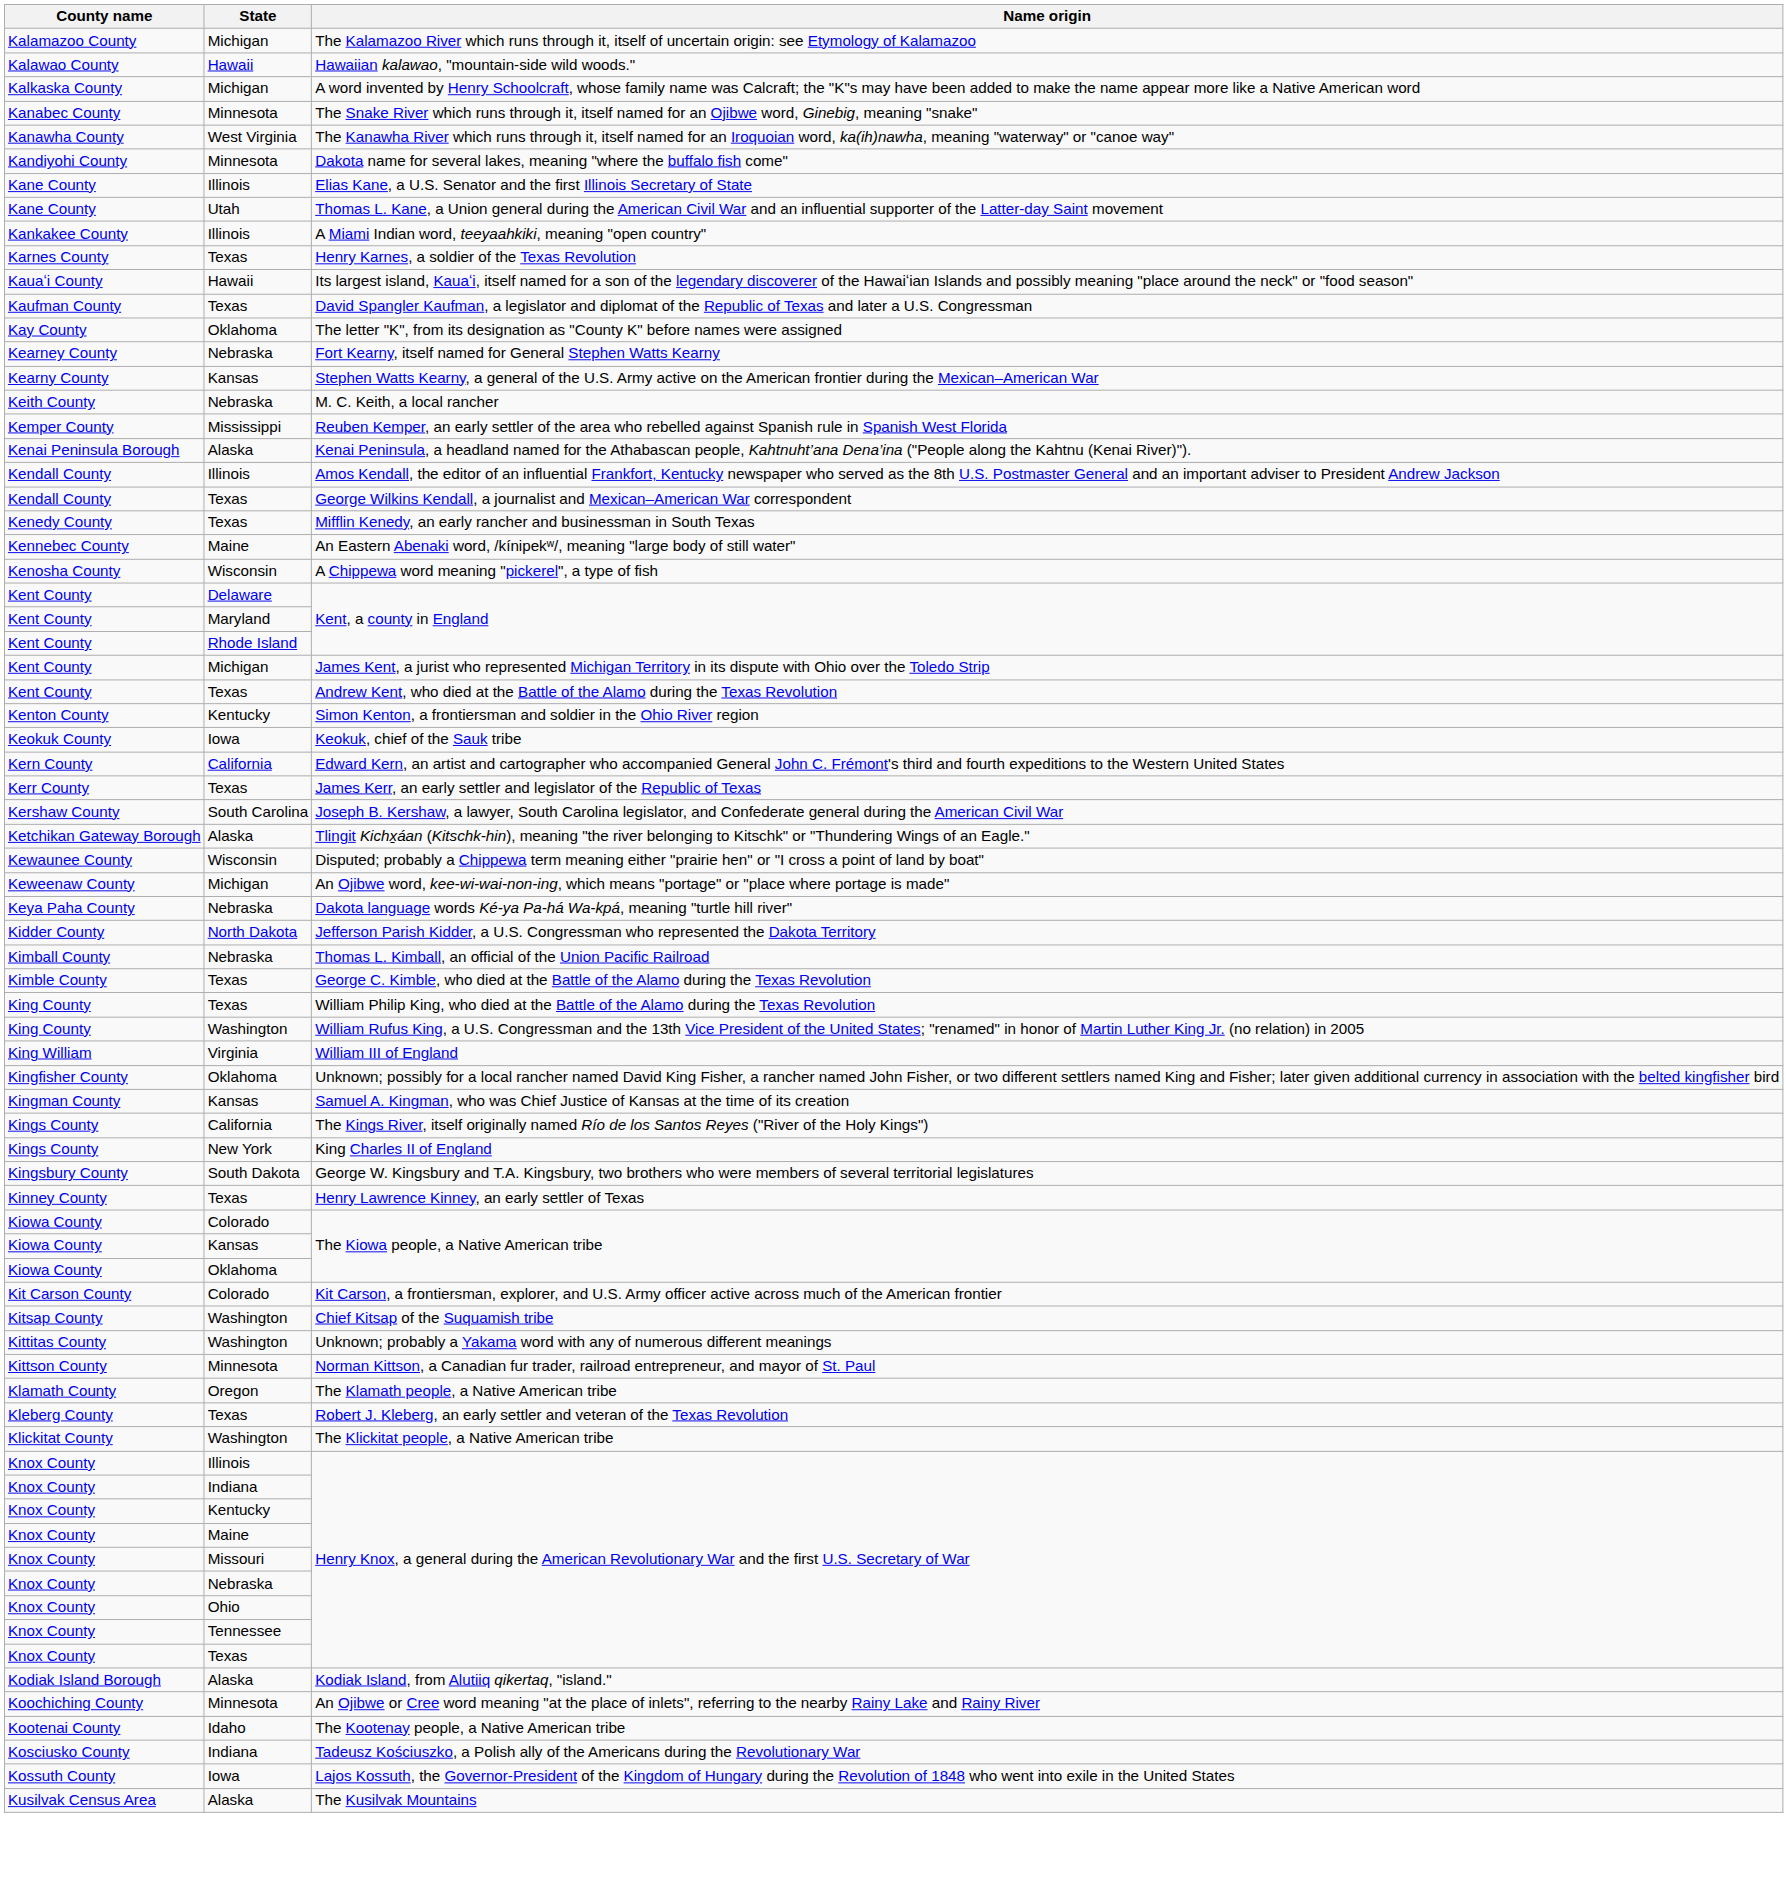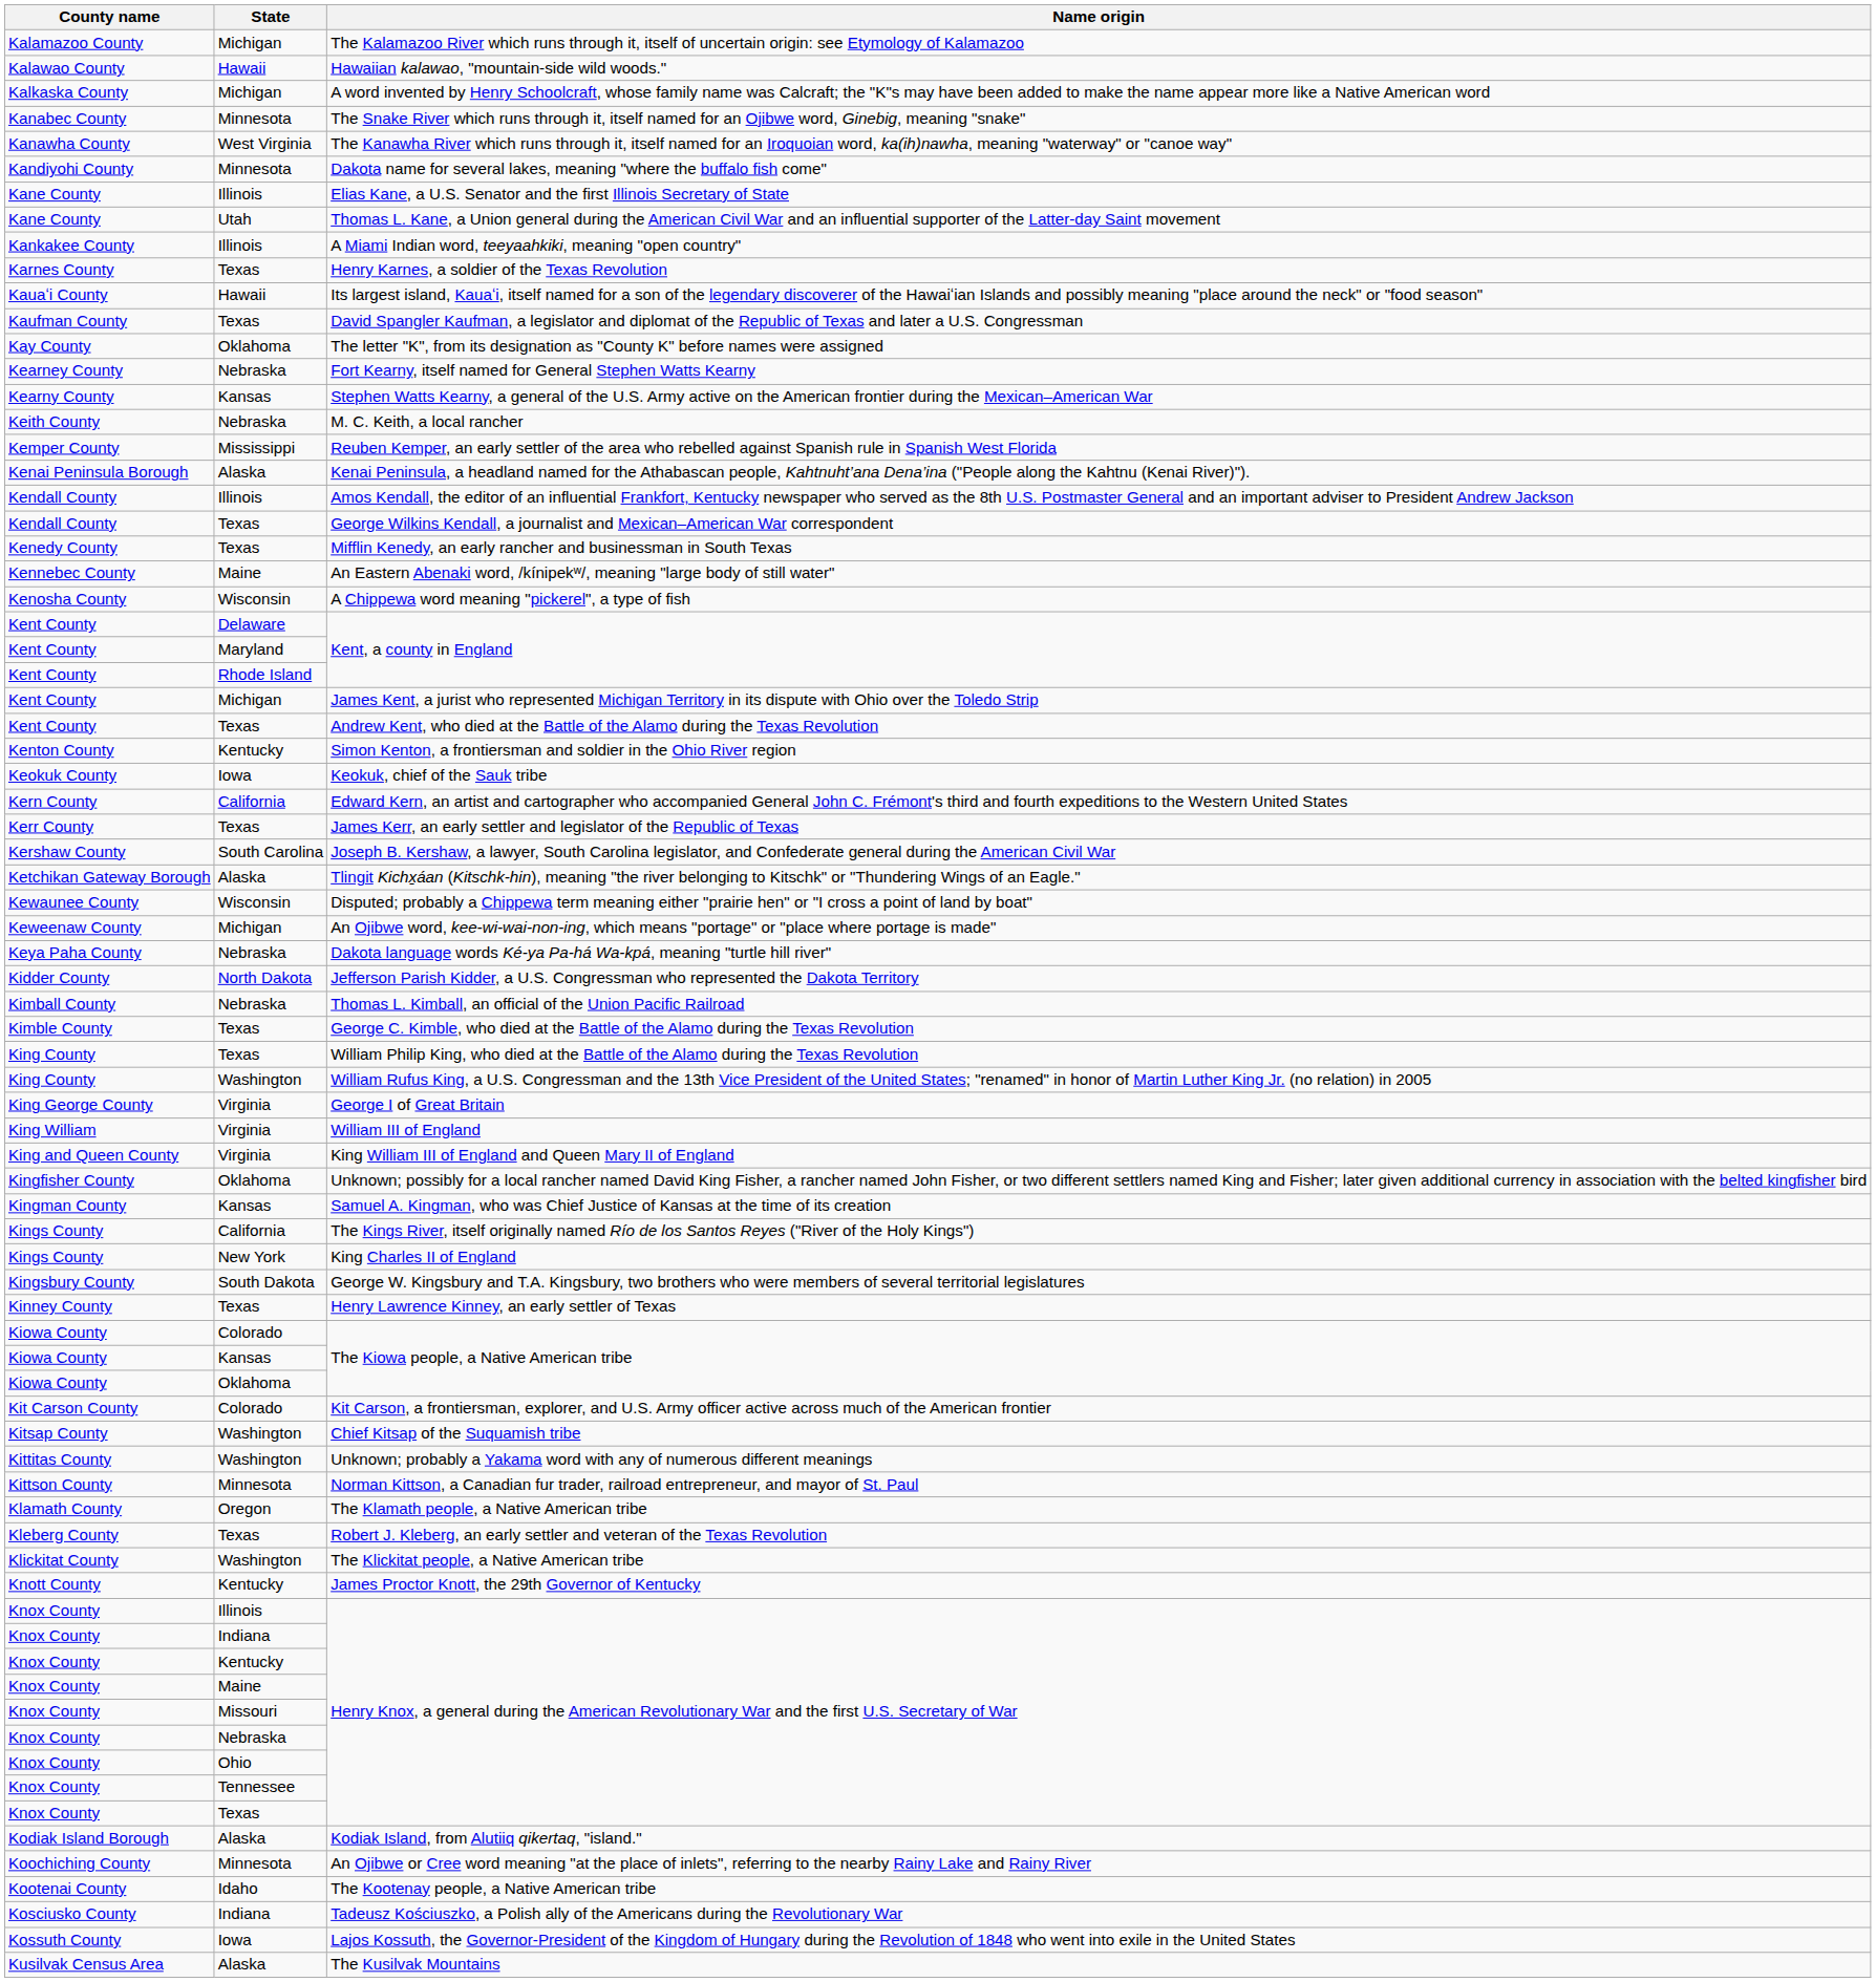+ row: King George County | Virginia | George I of Great Britain
+ row: King and Queen County | Virginia | King William III of England and Queen Mary II of England
+ row: Knott County | Kentucky | James Proctor Knott, the 29th Governor of Kentucky
